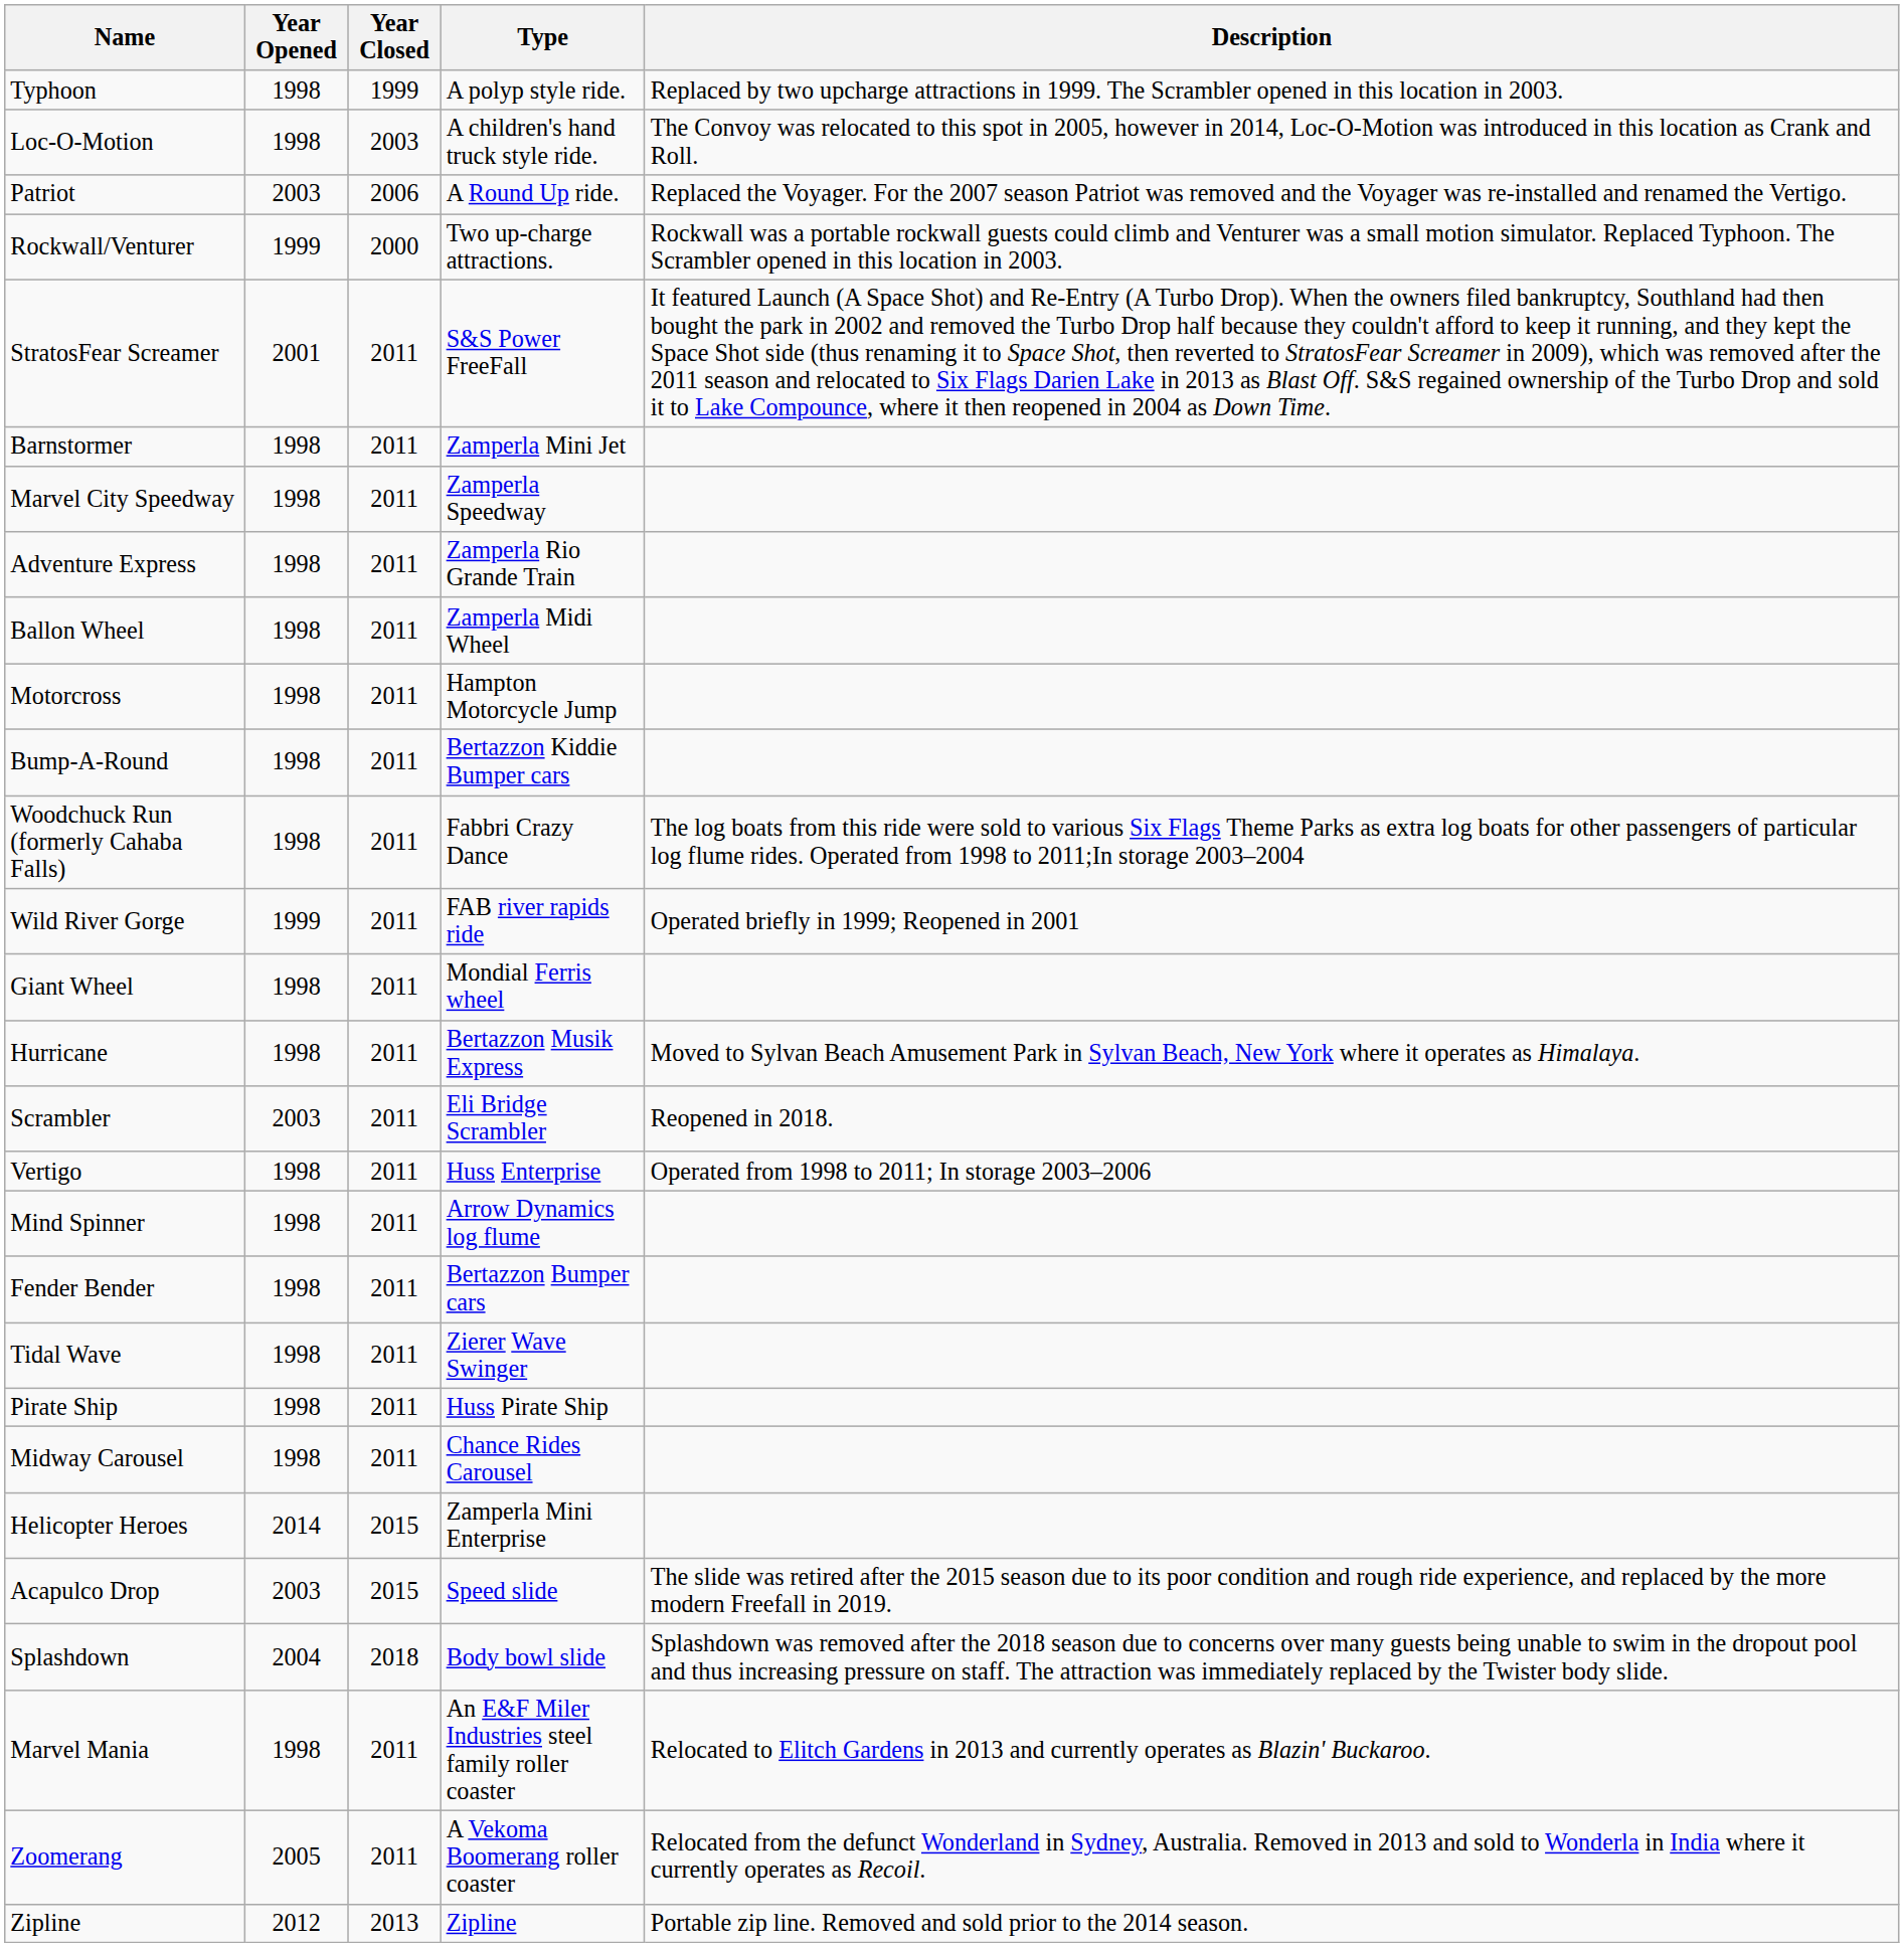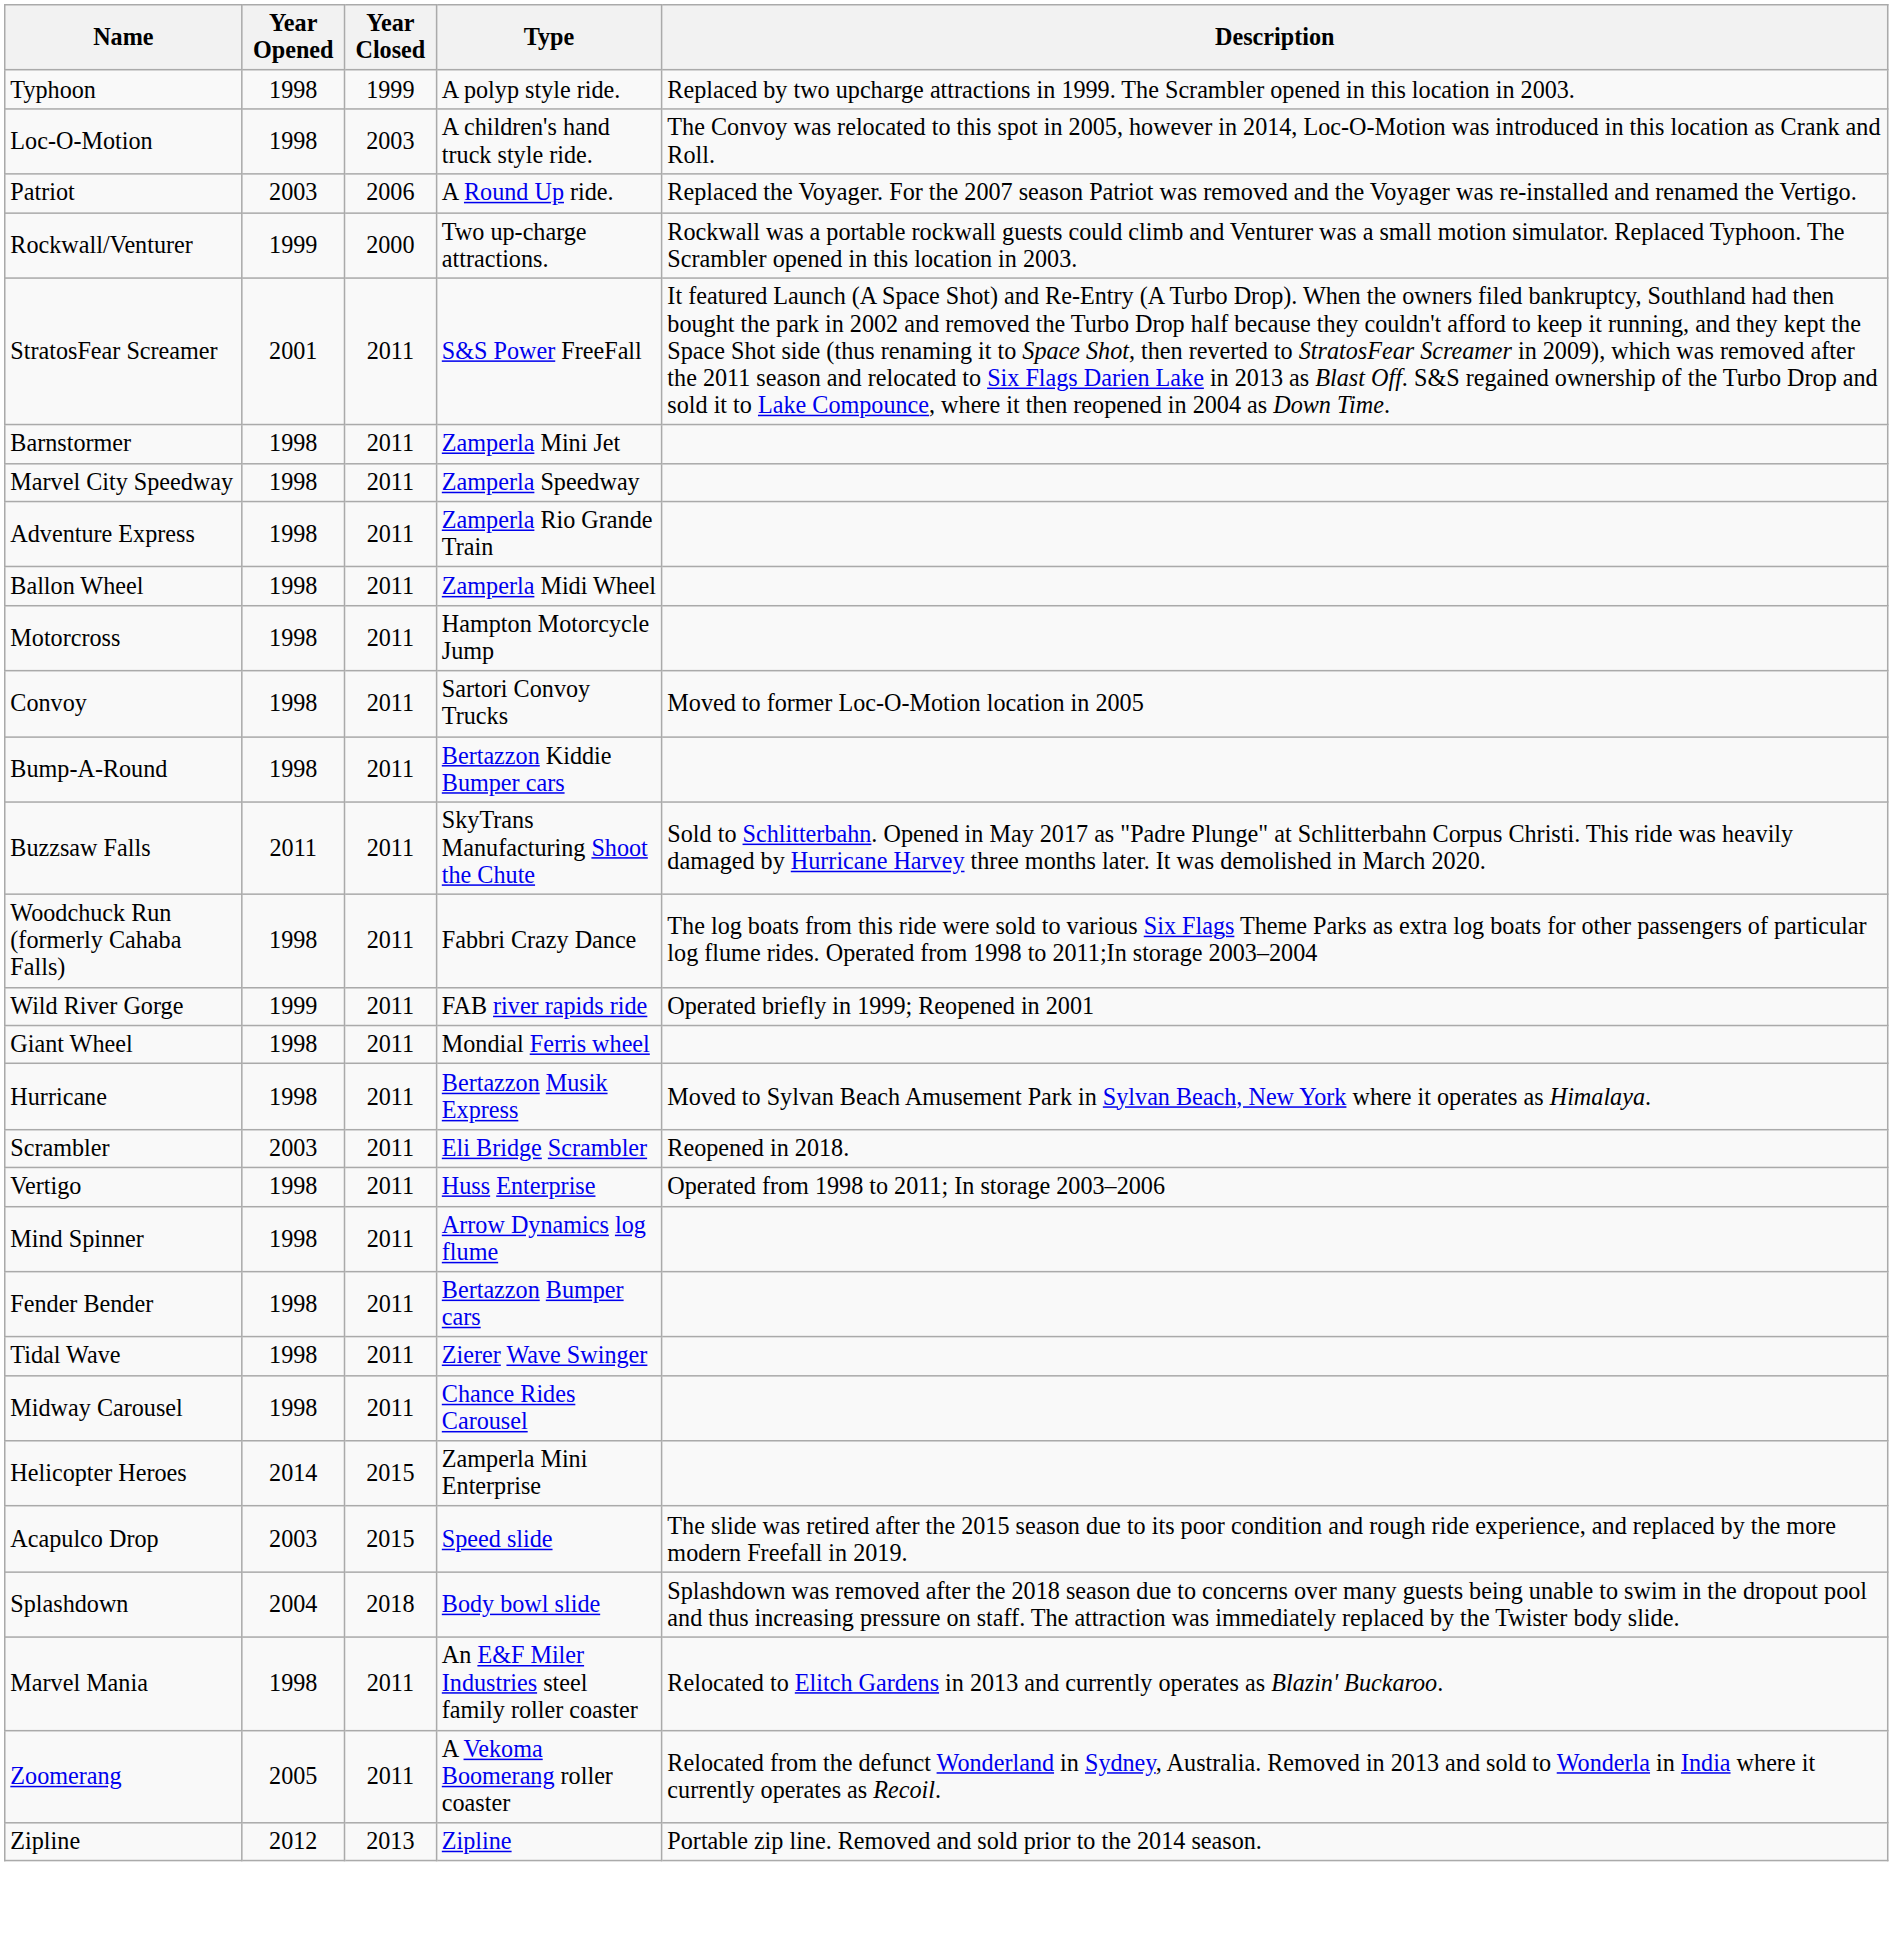+ row: Convoy | 1998 | 2011 | Sartori Convoy Trucks | Moved to former Loc-O-Motion location in 2005
+ row: Buzzsaw Falls | 2011 | 2011 | SkyTrans Manufacturing Shoot the Chute | Sold to Schlitterbahn. Opened in May 2017 as "Padre Plunge" at Schlitterbahn Corpus Christi. This ride was heavily damaged by Hurricane Harvey three months later. It was demolished in March 2020.
- row: Pirate Ship | 1998 | 2011 | Huss Pirate Ship
